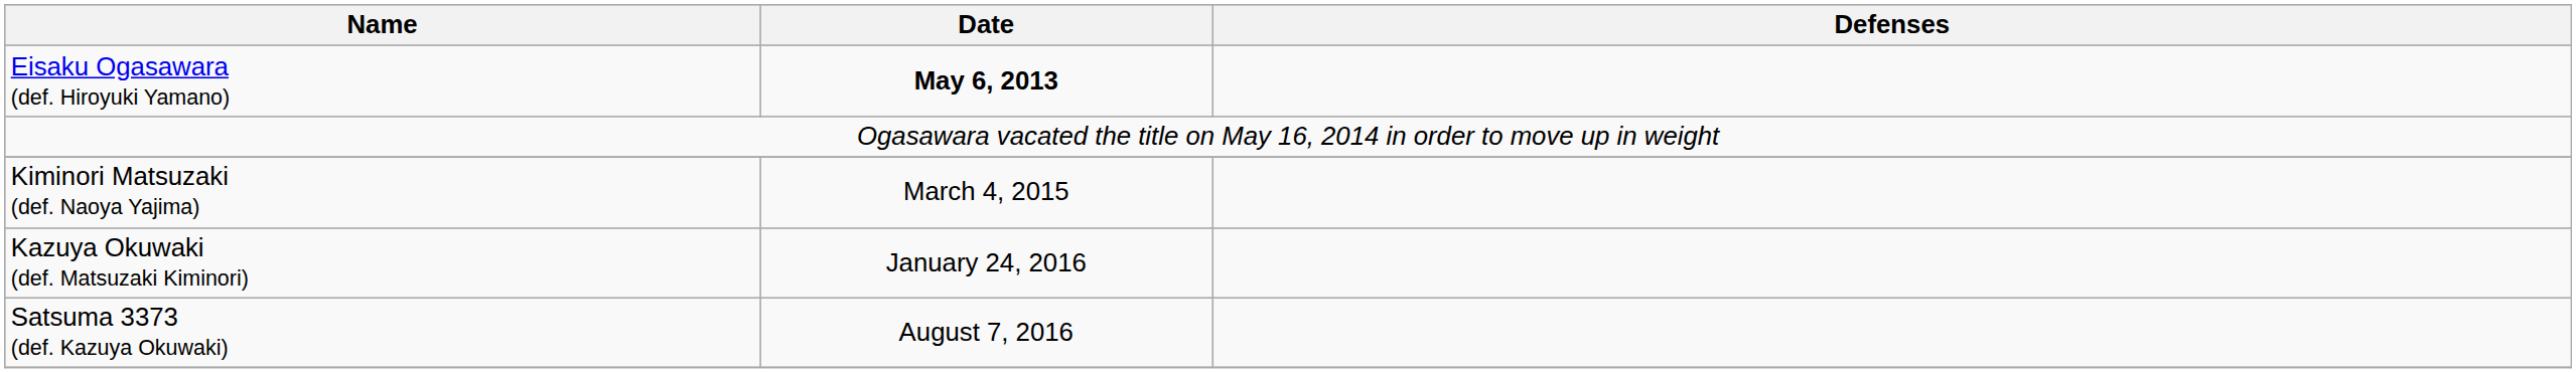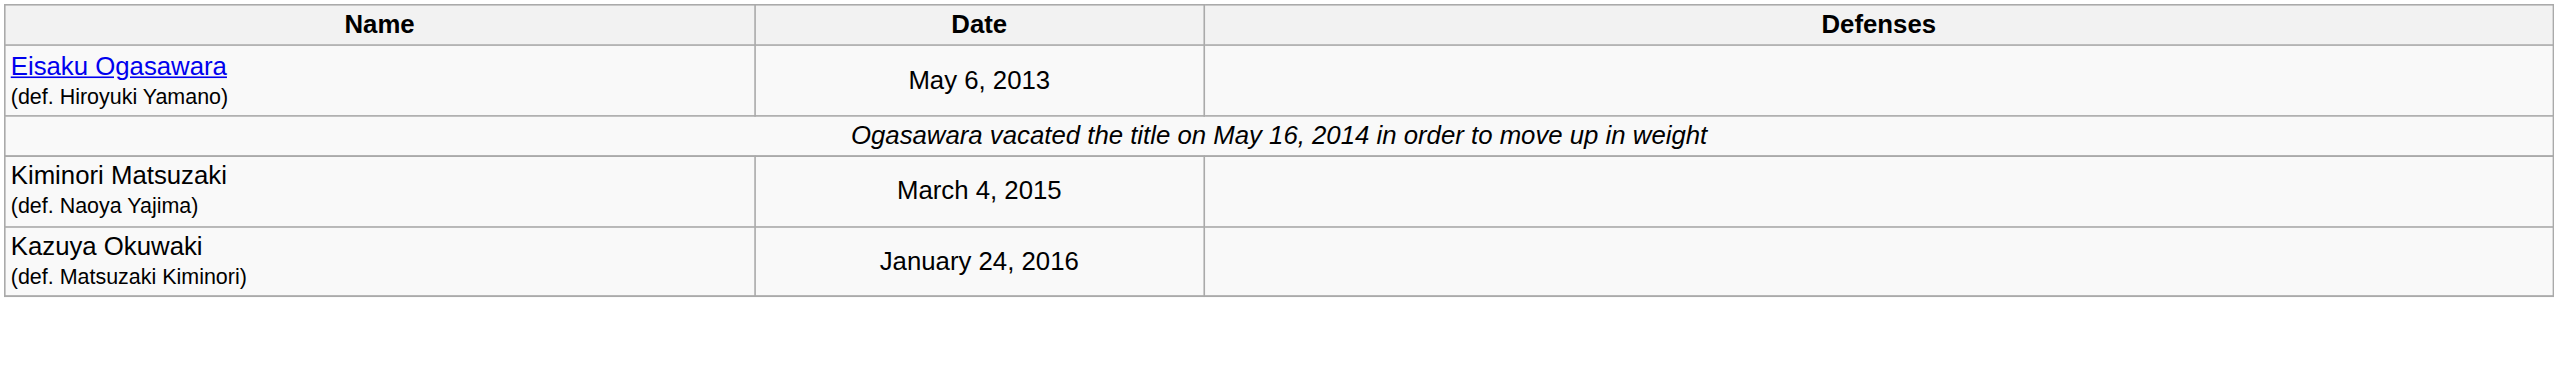Eisaku Ogasawara (def. Hiroyuki Yamano) | Date: bold -> normal
- row: Satsuma 3373 (def. Kazuya Okuwaki) | August 7, 2016
